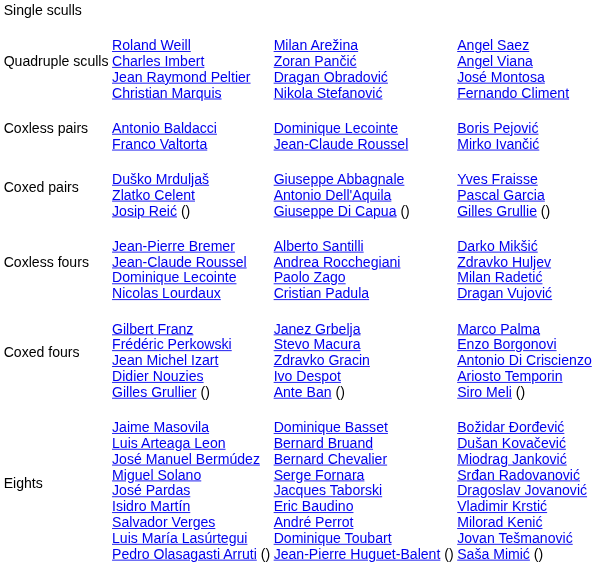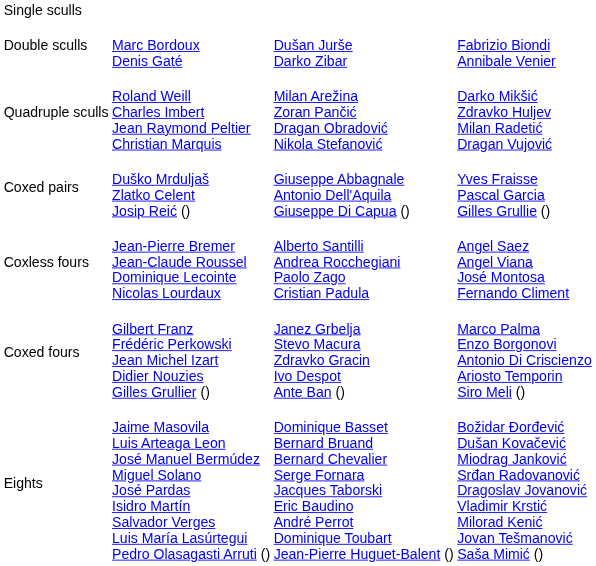+ row: Double sculls | Marc Bordoux Denis Gaté | Dušan Jurše Darko Zibar | Fabrizio Biondi Annibale Venier
Quadruple sculls | column 4: Angel Saez Angel Viana José Montosa Fernando Climent -> Darko Mikšić Zdravko Huljev Milan Radetić Dragan Vujović
- row: Coxless pairs | Antonio Baldacci Franco Valtorta | Dominique Lecointe Jean-Claude Roussel | Boris Pejović Mirko Ivančić
Coxless fours | column 4: Darko Mikšić Zdravko Huljev Milan Radetić Dragan Vujović -> Angel Saez Angel Viana José Montosa Fernando Climent
